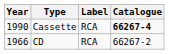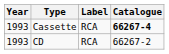Cassette | Year: 1990 -> 1993
CD | Year: 1966 -> 1993
